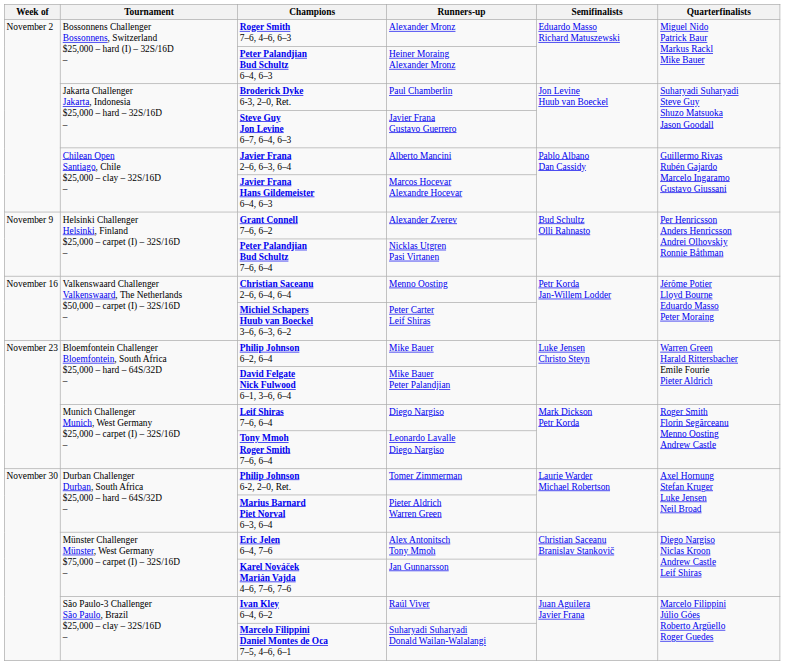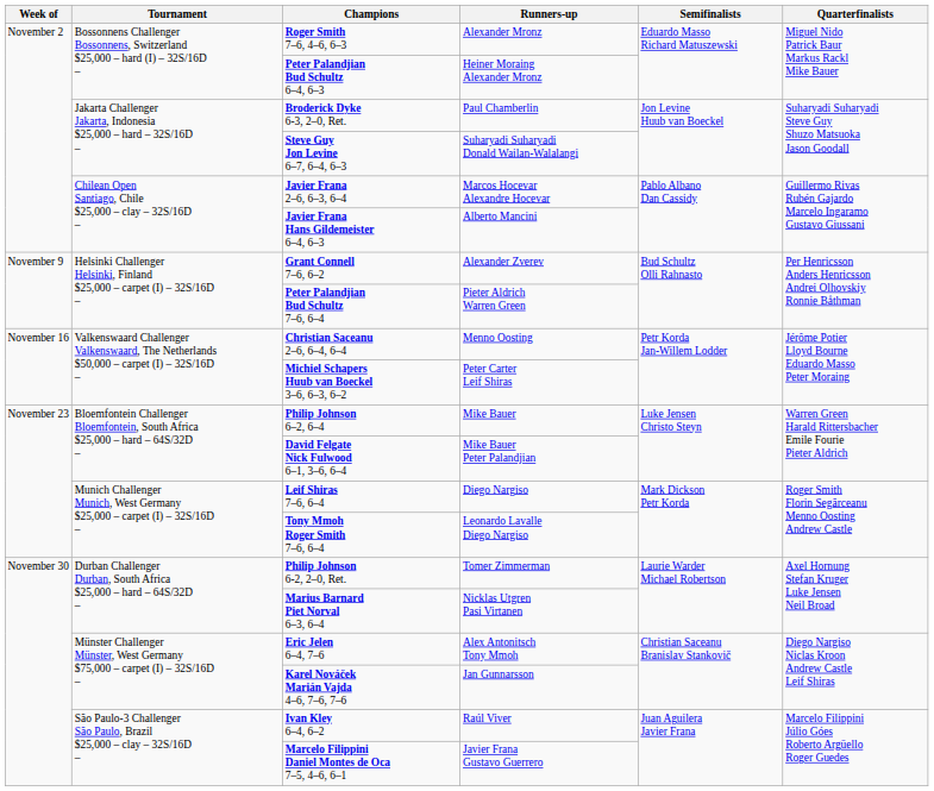Steve Guy Jon Levine 6–7, 6–4, 6–3 | Runners-up: Javier Frana Gustavo Guerrero -> Suharyadi Suharyadi Donald Wailan-Walalangi
Javier Frana 2–6, 6–3, 6–4 | Runners-up: Alberto Mancini -> Marcos Hocevar Alexandre Hocevar
Javier Frana Hans Gildemeister 6–4, 6–3 | Runners-up: Marcos Hocevar Alexandre Hocevar -> Alberto Mancini
Peter Palandjian Bud Schultz 7–6, 6–4 | Runners-up: Nicklas Utgren Pasi Virtanen -> Pieter Aldrich Warren Green
Marius Barnard Piet Norval 6–3, 6–4 | Runners-up: Pieter Aldrich Warren Green -> Nicklas Utgren Pasi Virtanen
Marcelo Filippini Daniel Montes de Oca 7–5, 4–6, 6–1 | Runners-up: Suharyadi Suharyadi Donald Wailan-Walalangi -> Javier Frana Gustavo Guerrero
